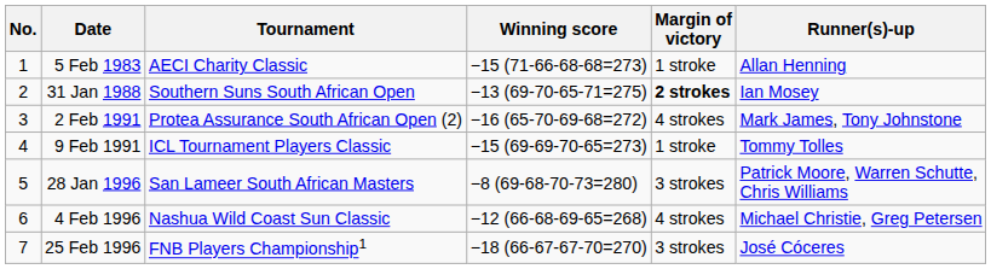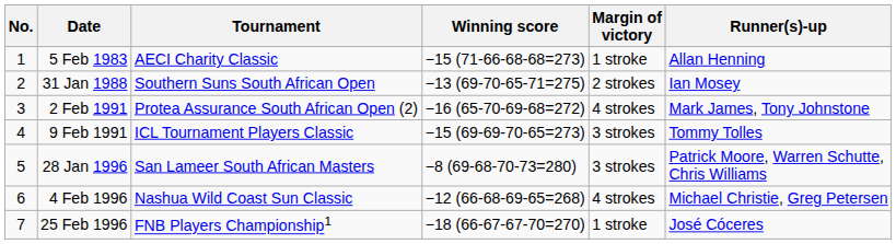31 Jan 1988 | Margin of victory: bold -> normal
9 Feb 1991 | Margin of victory: 1 stroke -> 3 strokes
25 Feb 1996 | Margin of victory: 3 strokes -> 1 stroke
